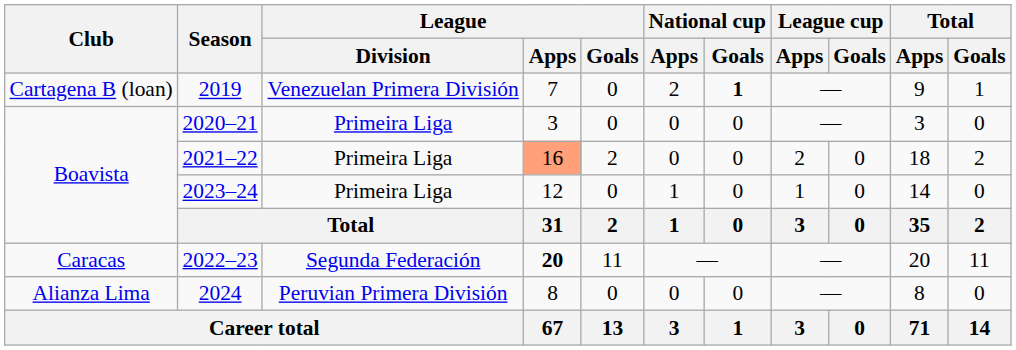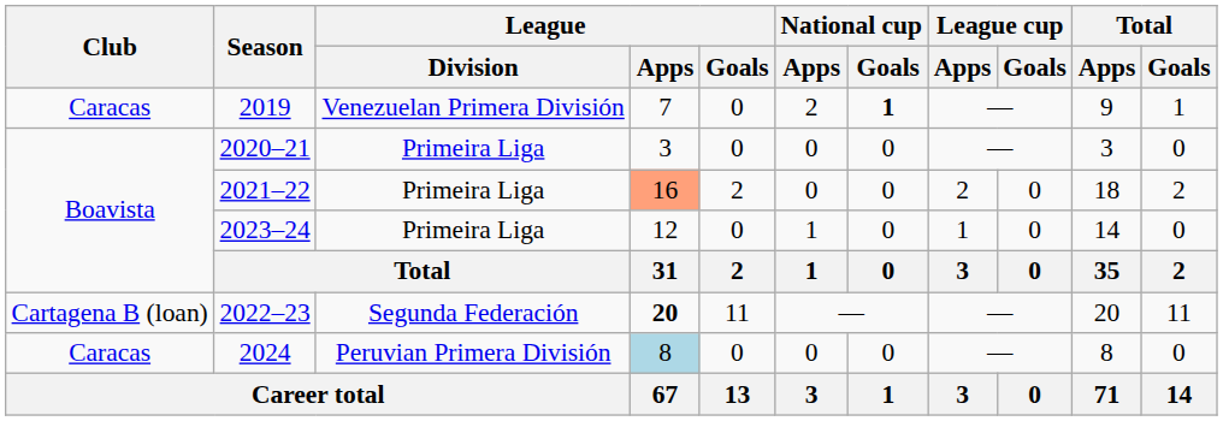2019 | Club: Cartagena B (loan) -> Caracas
2022–23 | Club: Caracas -> Cartagena B (loan)
2024 | Club: Alianza Lima -> Caracas
2024 | League / Apps: no background -> lightblue background
